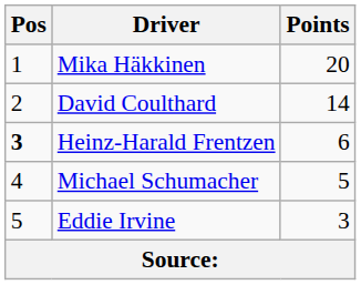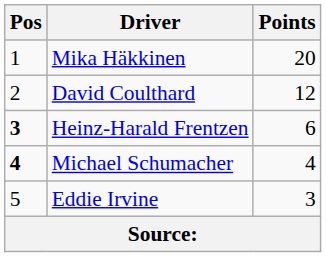David Coulthard | Points: 14 -> 12
Michael Schumacher | Pos: normal -> bold
Michael Schumacher | Points: 5 -> 4
